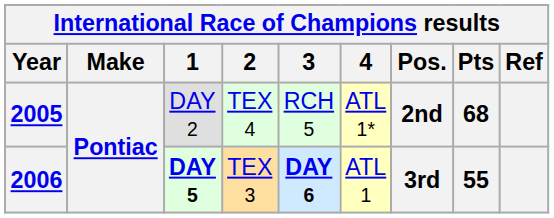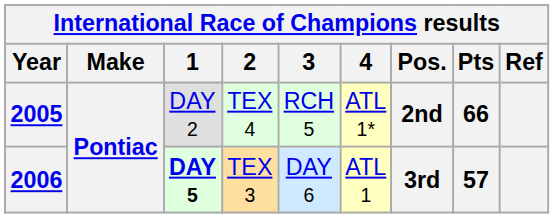2005 | Pts: 68 -> 66
2006 | 3: bold -> normal
2006 | Pts: 55 -> 57
